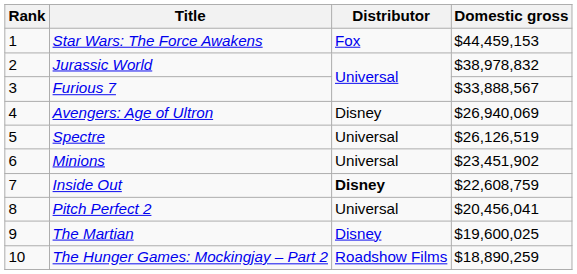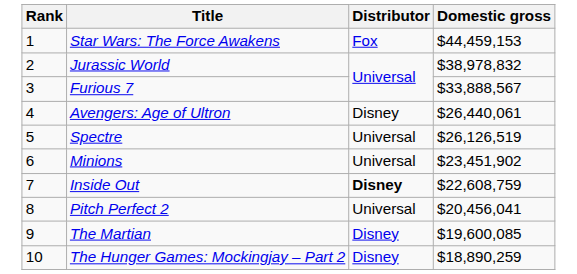Avengers: Age of Ultron | Domestic gross: $26,940,069 -> $26,440,061
The Martian | Domestic gross: $19,600,025 -> $19,600,085
The Hunger Games: Mockingjay – Part 2 | Distributor: Roadshow Films -> Disney
